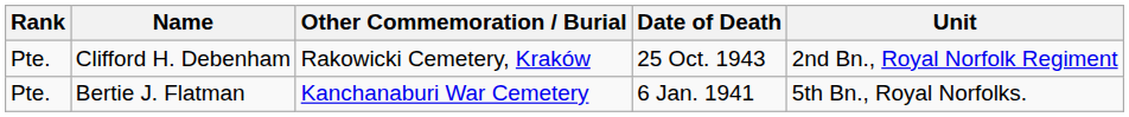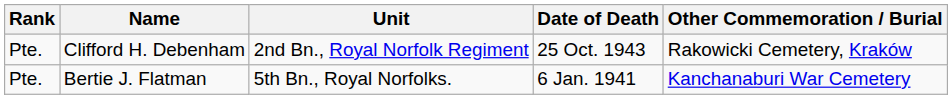columns swapped: Unit <-> Other Commemoration / Burial
